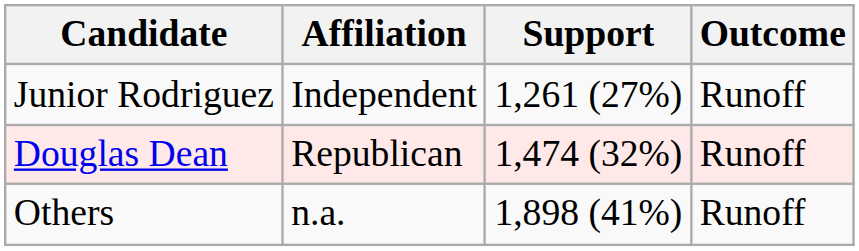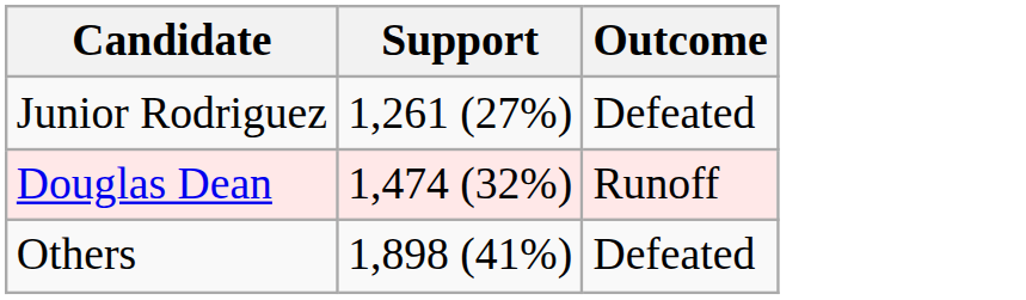- column: Affiliation | Independent | Republican | n.a.
Junior Rodriguez | Outcome: Runoff -> Defeated
Others | Outcome: Runoff -> Defeated
